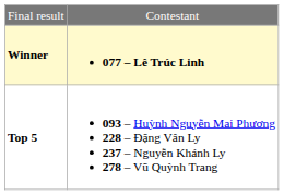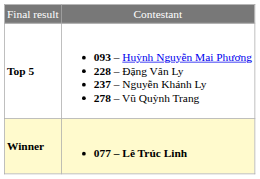rows swapped: Winner <-> Top 5
